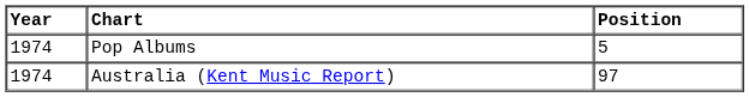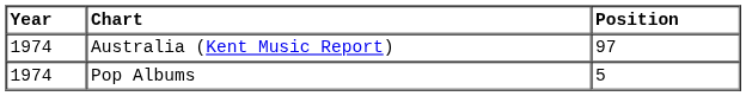rows swapped: Pop Albums <-> Australia (Kent Music Report)
